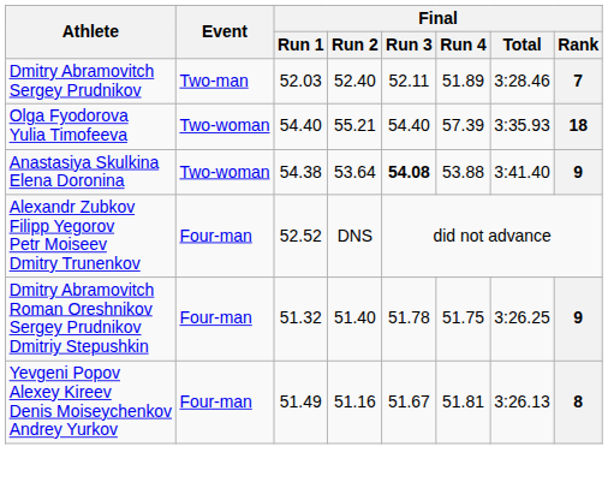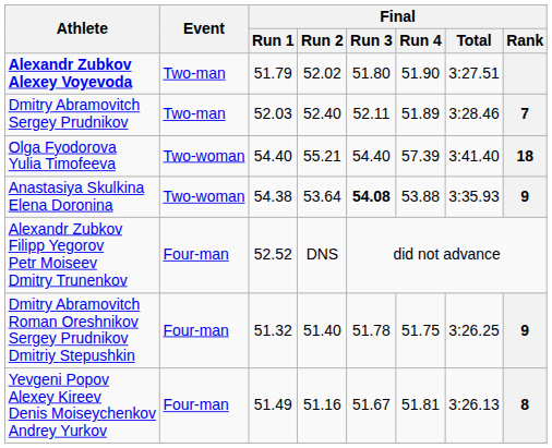+ row: Alexandr Zubkov Alexey Voyevoda | Two-man | 51.79 | 52.02 | 51.80 | 51.90 | 3:27.51
Olga Fyodorova Yulia Timofeeva | Final / Total: 3:35.93 -> 3:41.40
Anastasiya Skulkina Elena Doronina | Final / Total: 3:41.40 -> 3:35.93
